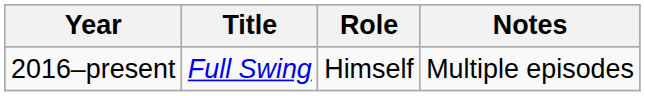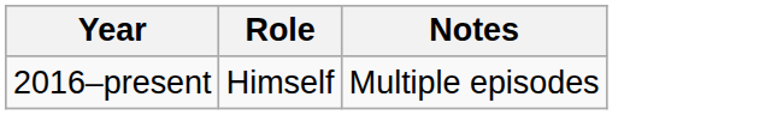- column: Title | Full Swing
